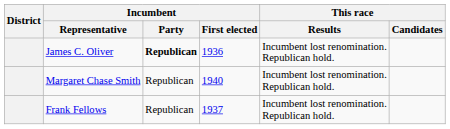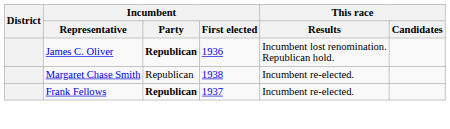Margaret Chase Smith | Incumbent / First elected: 1940 -> 1938
Margaret Chase Smith | This race / Results: Incumbent lost renomination. Republican hold. -> Incumbent re-elected.
Frank Fellows | Incumbent / Party: normal -> bold
Frank Fellows | This race / Results: Incumbent lost renomination. Republican hold. -> Incumbent re-elected.
